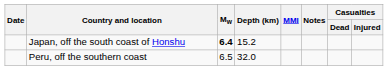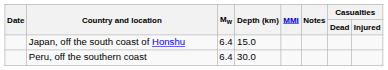Japan, off the south coast of Honshu | Mw: bold -> normal
Japan, off the south coast of Honshu | Depth (km): 15.2 -> 15.0
Peru, off the southern coast | Mw: 6.5 -> 6.4
Peru, off the southern coast | Depth (km): 32.0 -> 30.0
